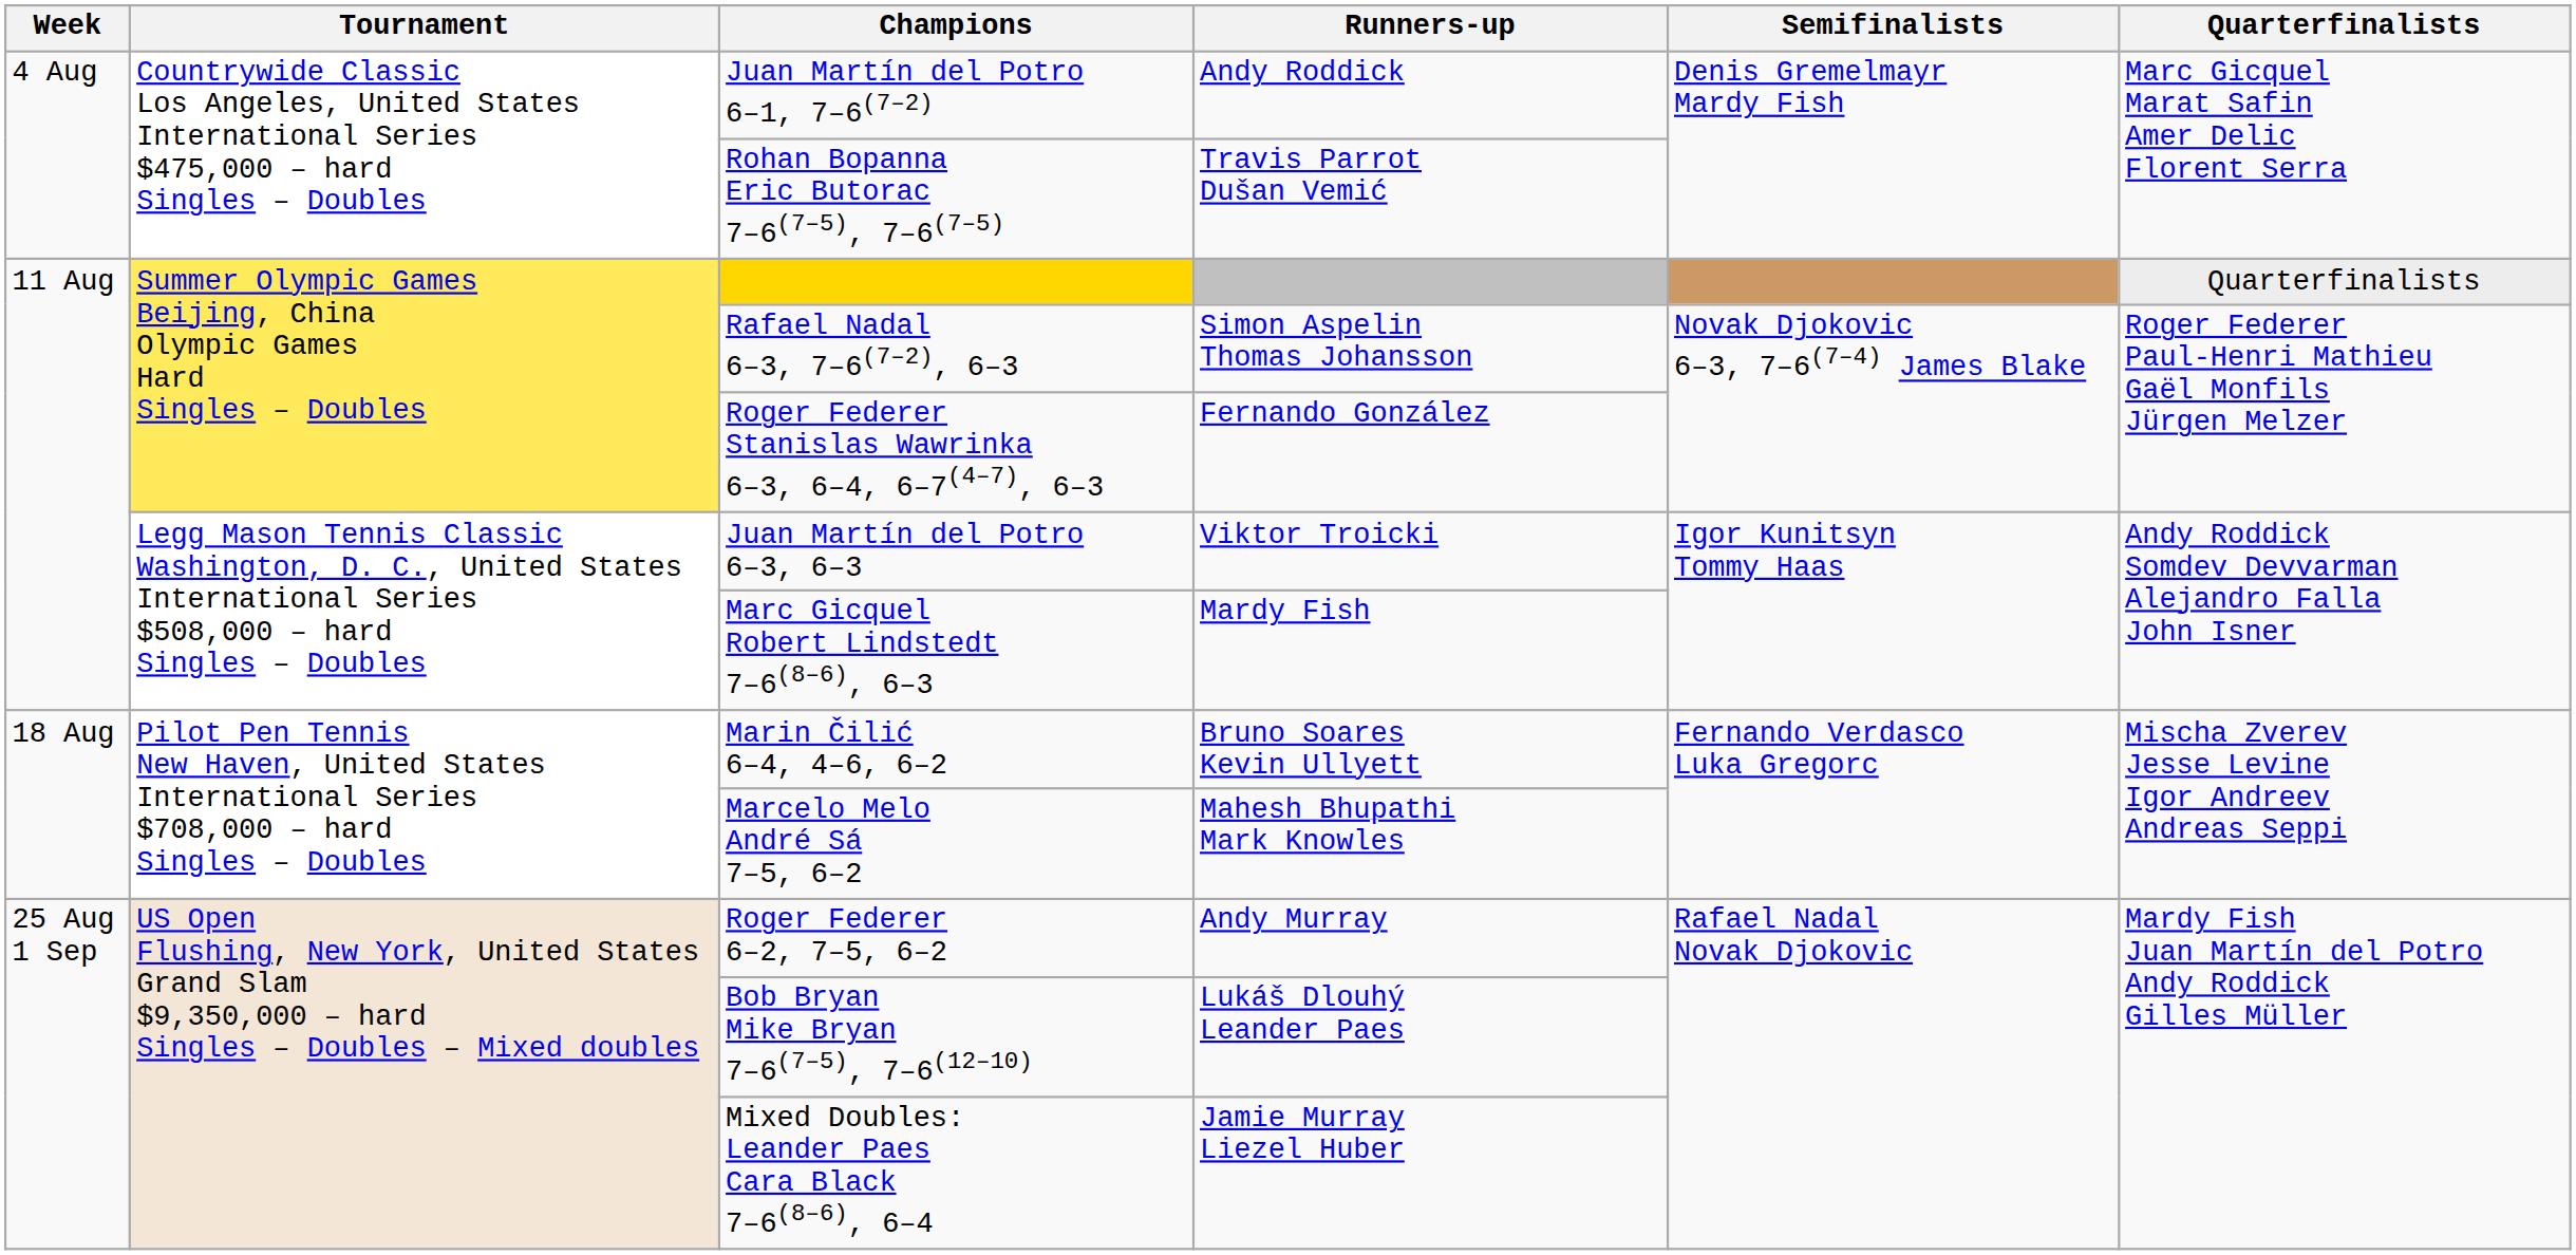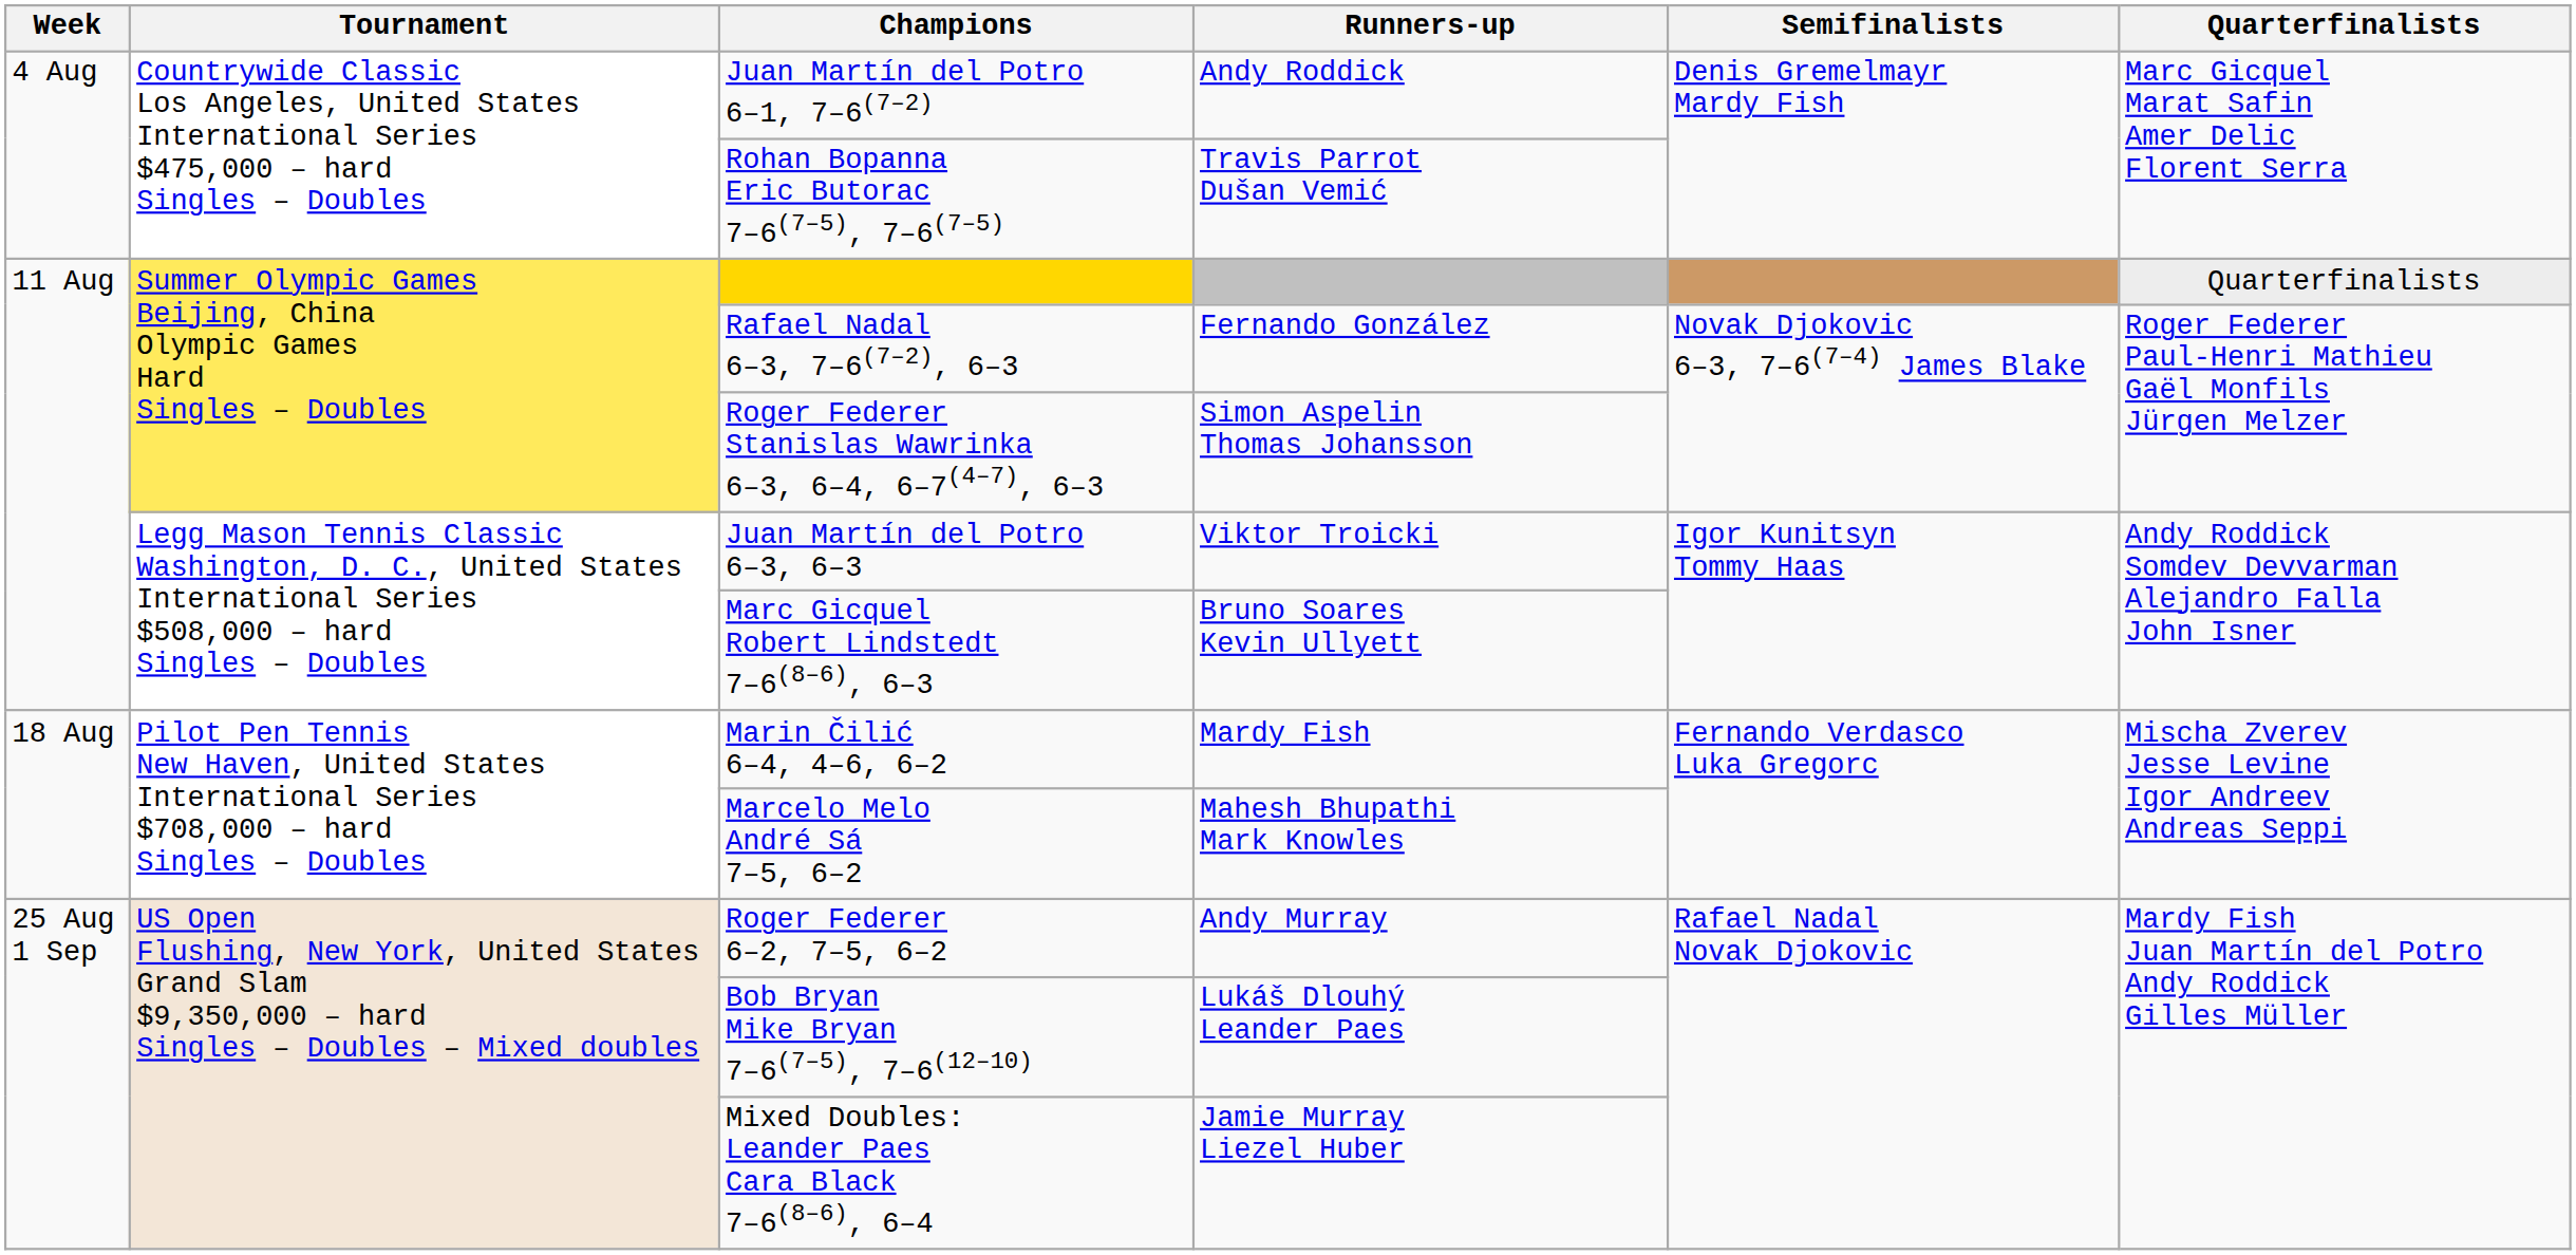Rafael Nadal 6–3, 7–6(7–2), 6–3 | Runners-up: Simon Aspelin Thomas Johansson -> Fernando González
Roger Federer Stanislas Wawrinka 6–3, 6–4, 6–7(4–7), 6–3 | Runners-up: Fernando González -> Simon Aspelin Thomas Johansson
Marc Gicquel Robert Lindstedt 7–6(8–6), 6–3 | Runners-up: Mardy Fish -> Bruno Soares Kevin Ullyett
Marin Čilić 6–4, 4–6, 6–2 | Runners-up: Bruno Soares Kevin Ullyett -> Mardy Fish
